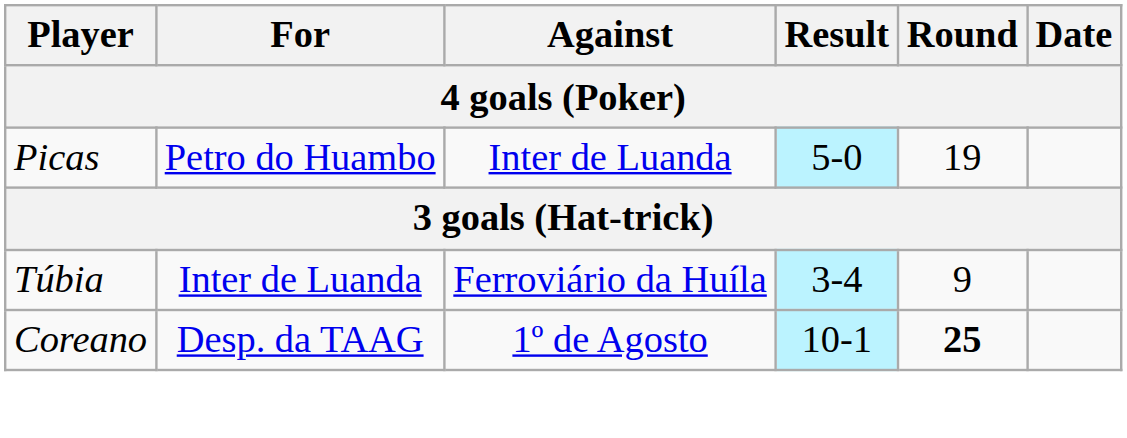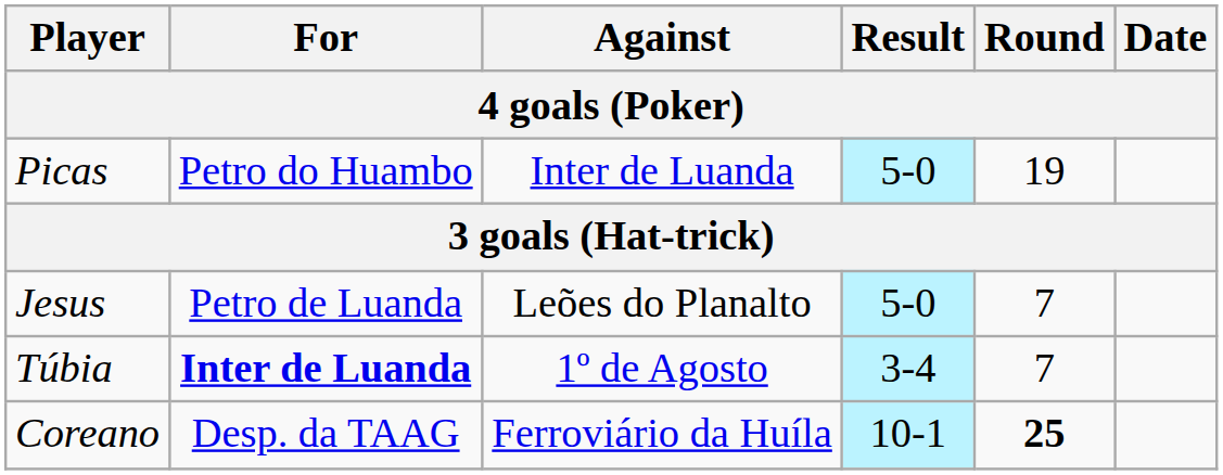+ row: Jesus | Petro de Luanda | Leões do Planalto | 5-0 | 7
Túbia | For: normal -> bold
Túbia | Against: Ferroviário da Huíla -> 1º de Agosto
Túbia | Round: 9 -> 7
Coreano | Against: 1º de Agosto -> Ferroviário da Huíla
